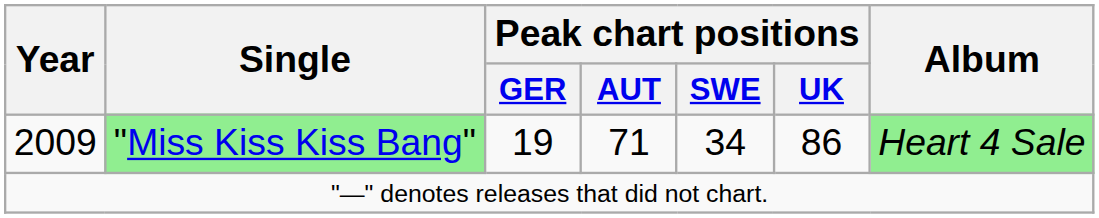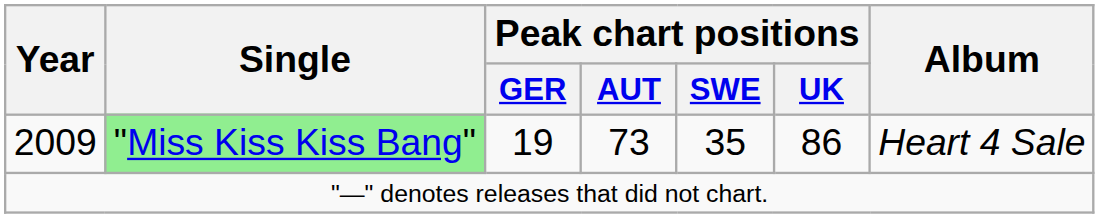2009 | Peak chart positions / AUT: 71 -> 73
2009 | Peak chart positions / SWE: 34 -> 35
2009 | Album: lightgreen background -> no background
